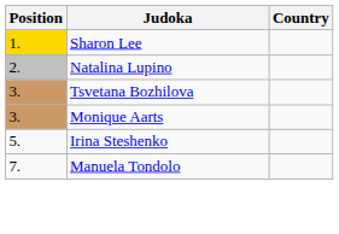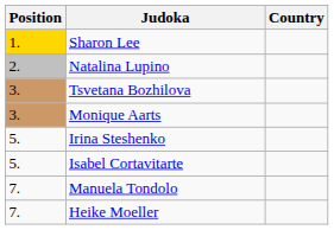+ row: 5. | Isabel Cortavitarte
+ row: 7. | Heike Moeller
